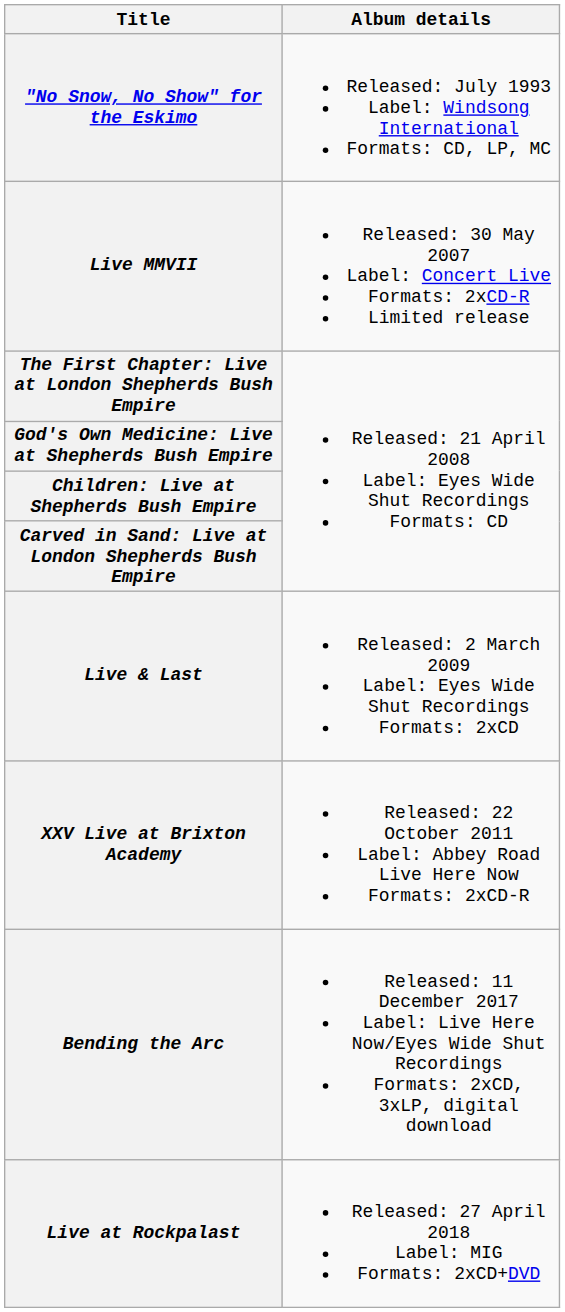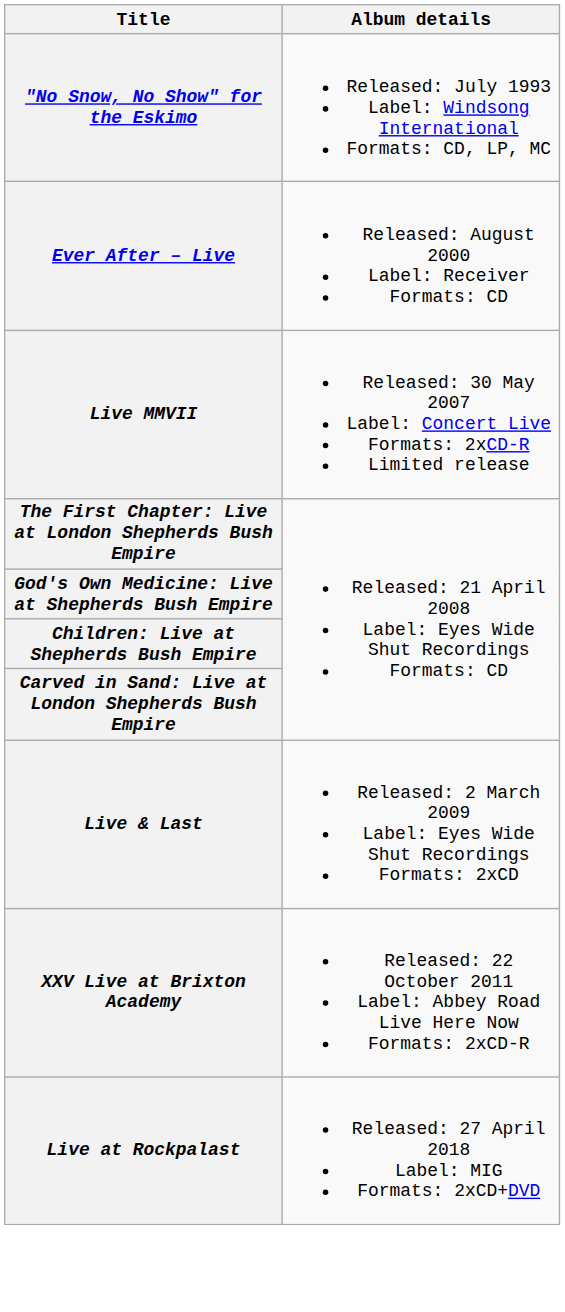+ row: Ever After – Live | Released: August 2000 Label: Receiver Formats: CD
- row: Bending the Arc | Released: 11 December 2017 Label: Live Here Now/Eyes Wide Shut Recordings Formats: 2xCD, 3xLP, digital download
